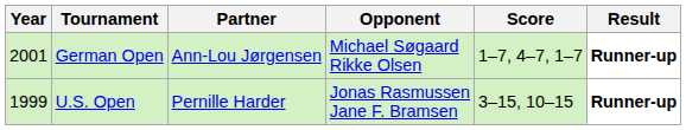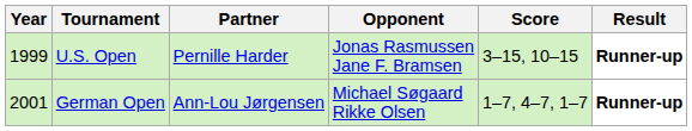rows swapped: U.S. Open <-> German Open
